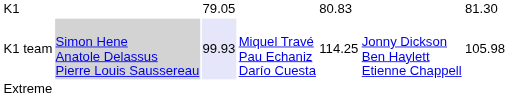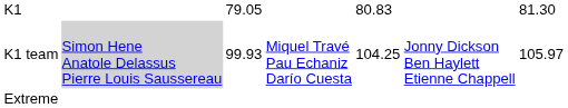K1 team | column 3: lavender background -> no background
K1 team | column 5: 114.25 -> 104.25
K1 team | column 7: 105.98 -> 105.97
